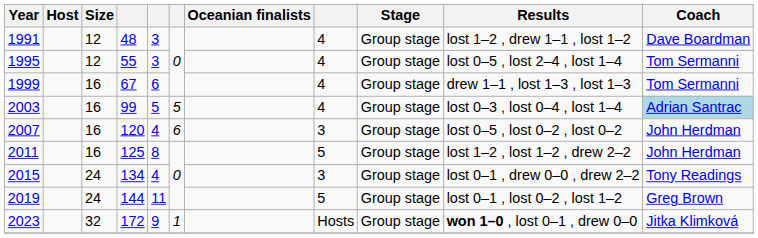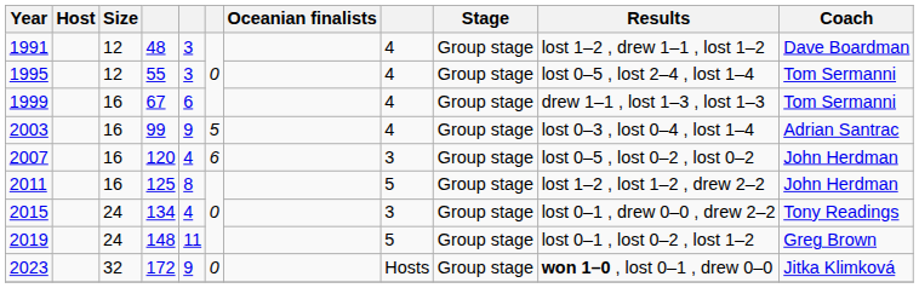2003 | column 5: 5 -> 9
2003 | Coach: lightblue background -> no background
2019 | column 4: 144 -> 148
2023 | column 6: 1 -> 0
